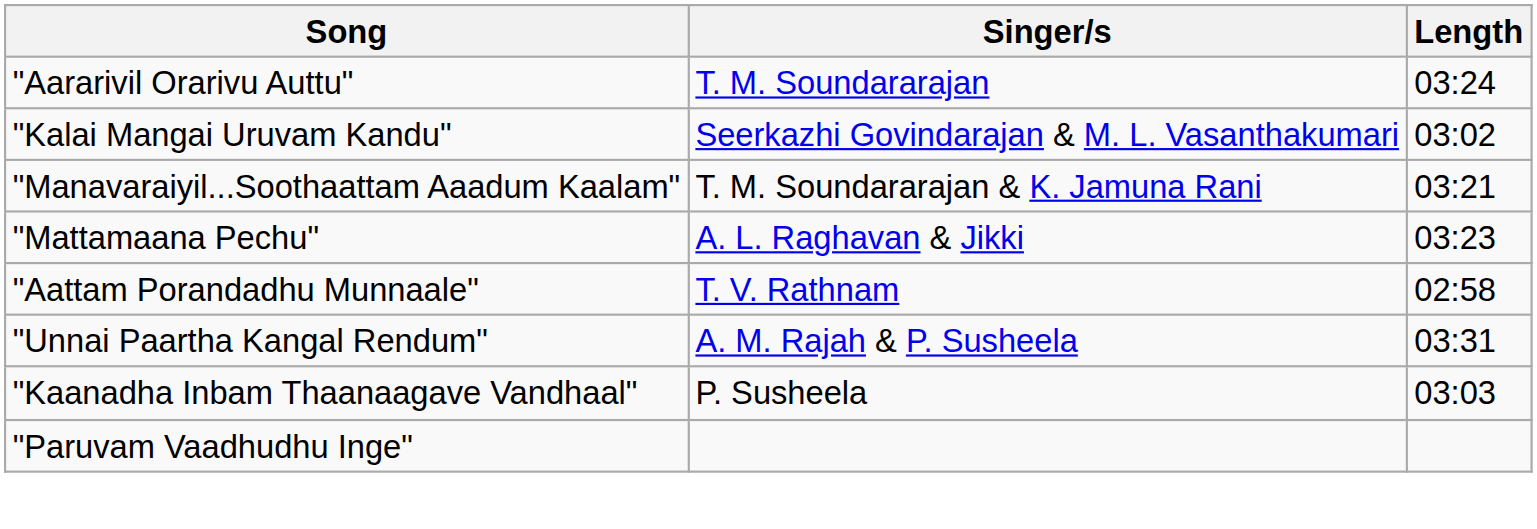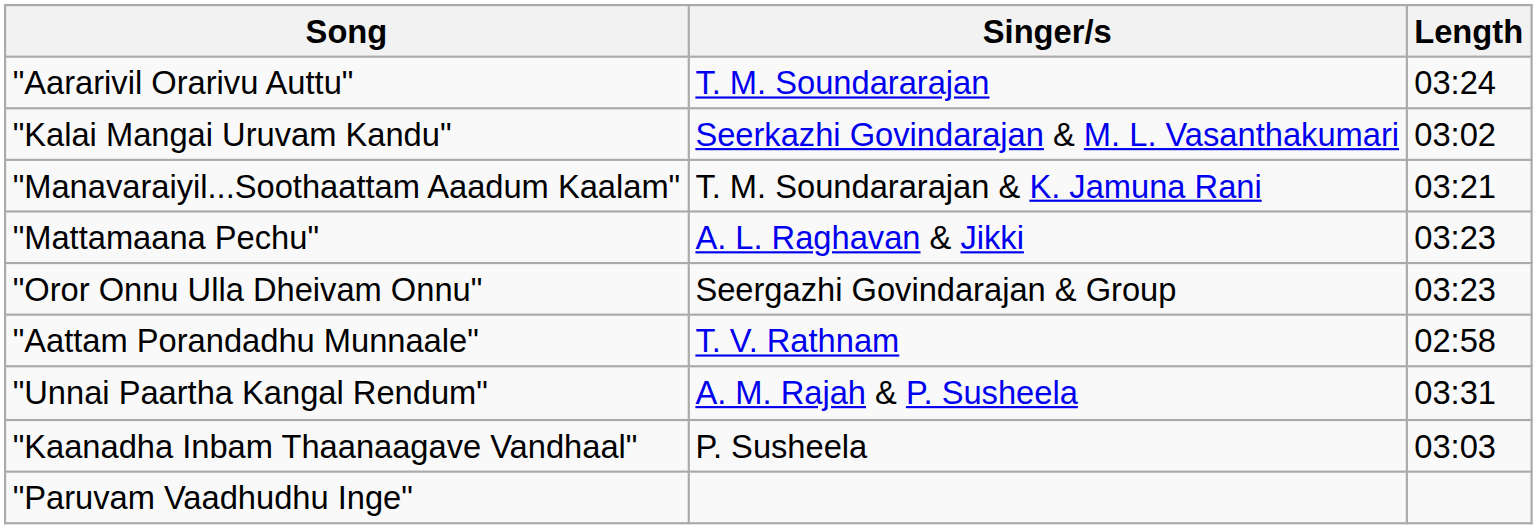+ row: "Oror Onnu Ulla Dheivam Onnu" | Seergazhi Govindarajan & Group | 03:23
